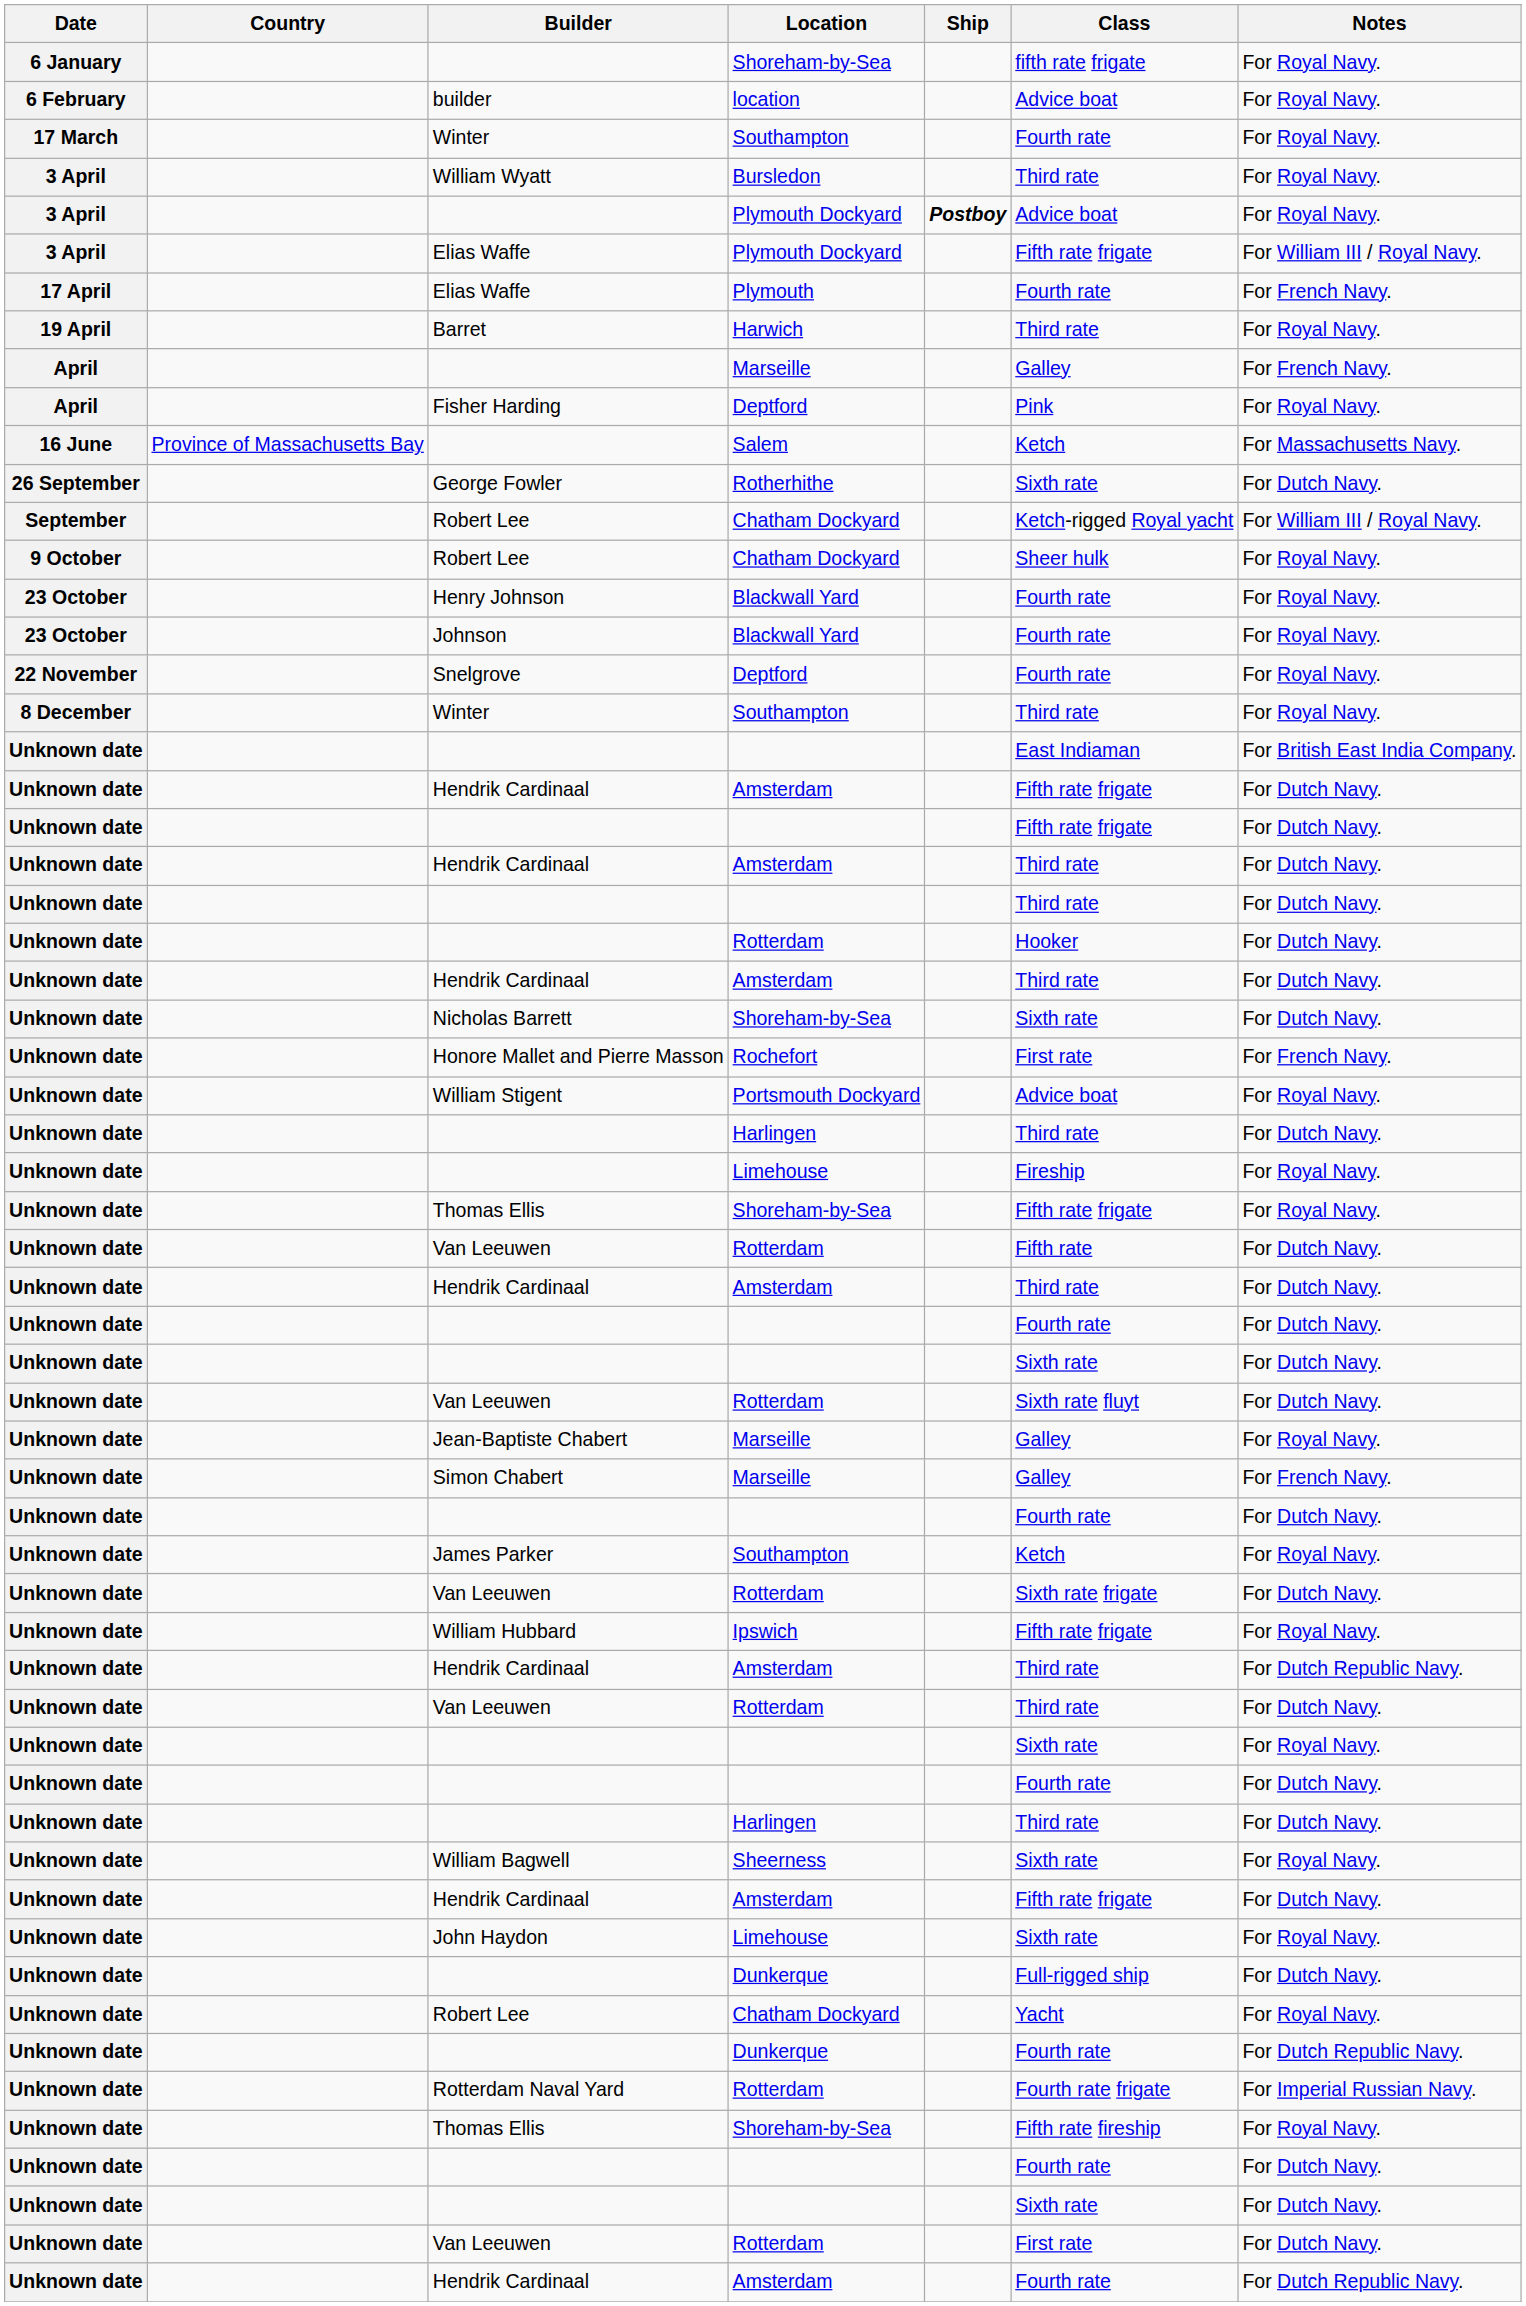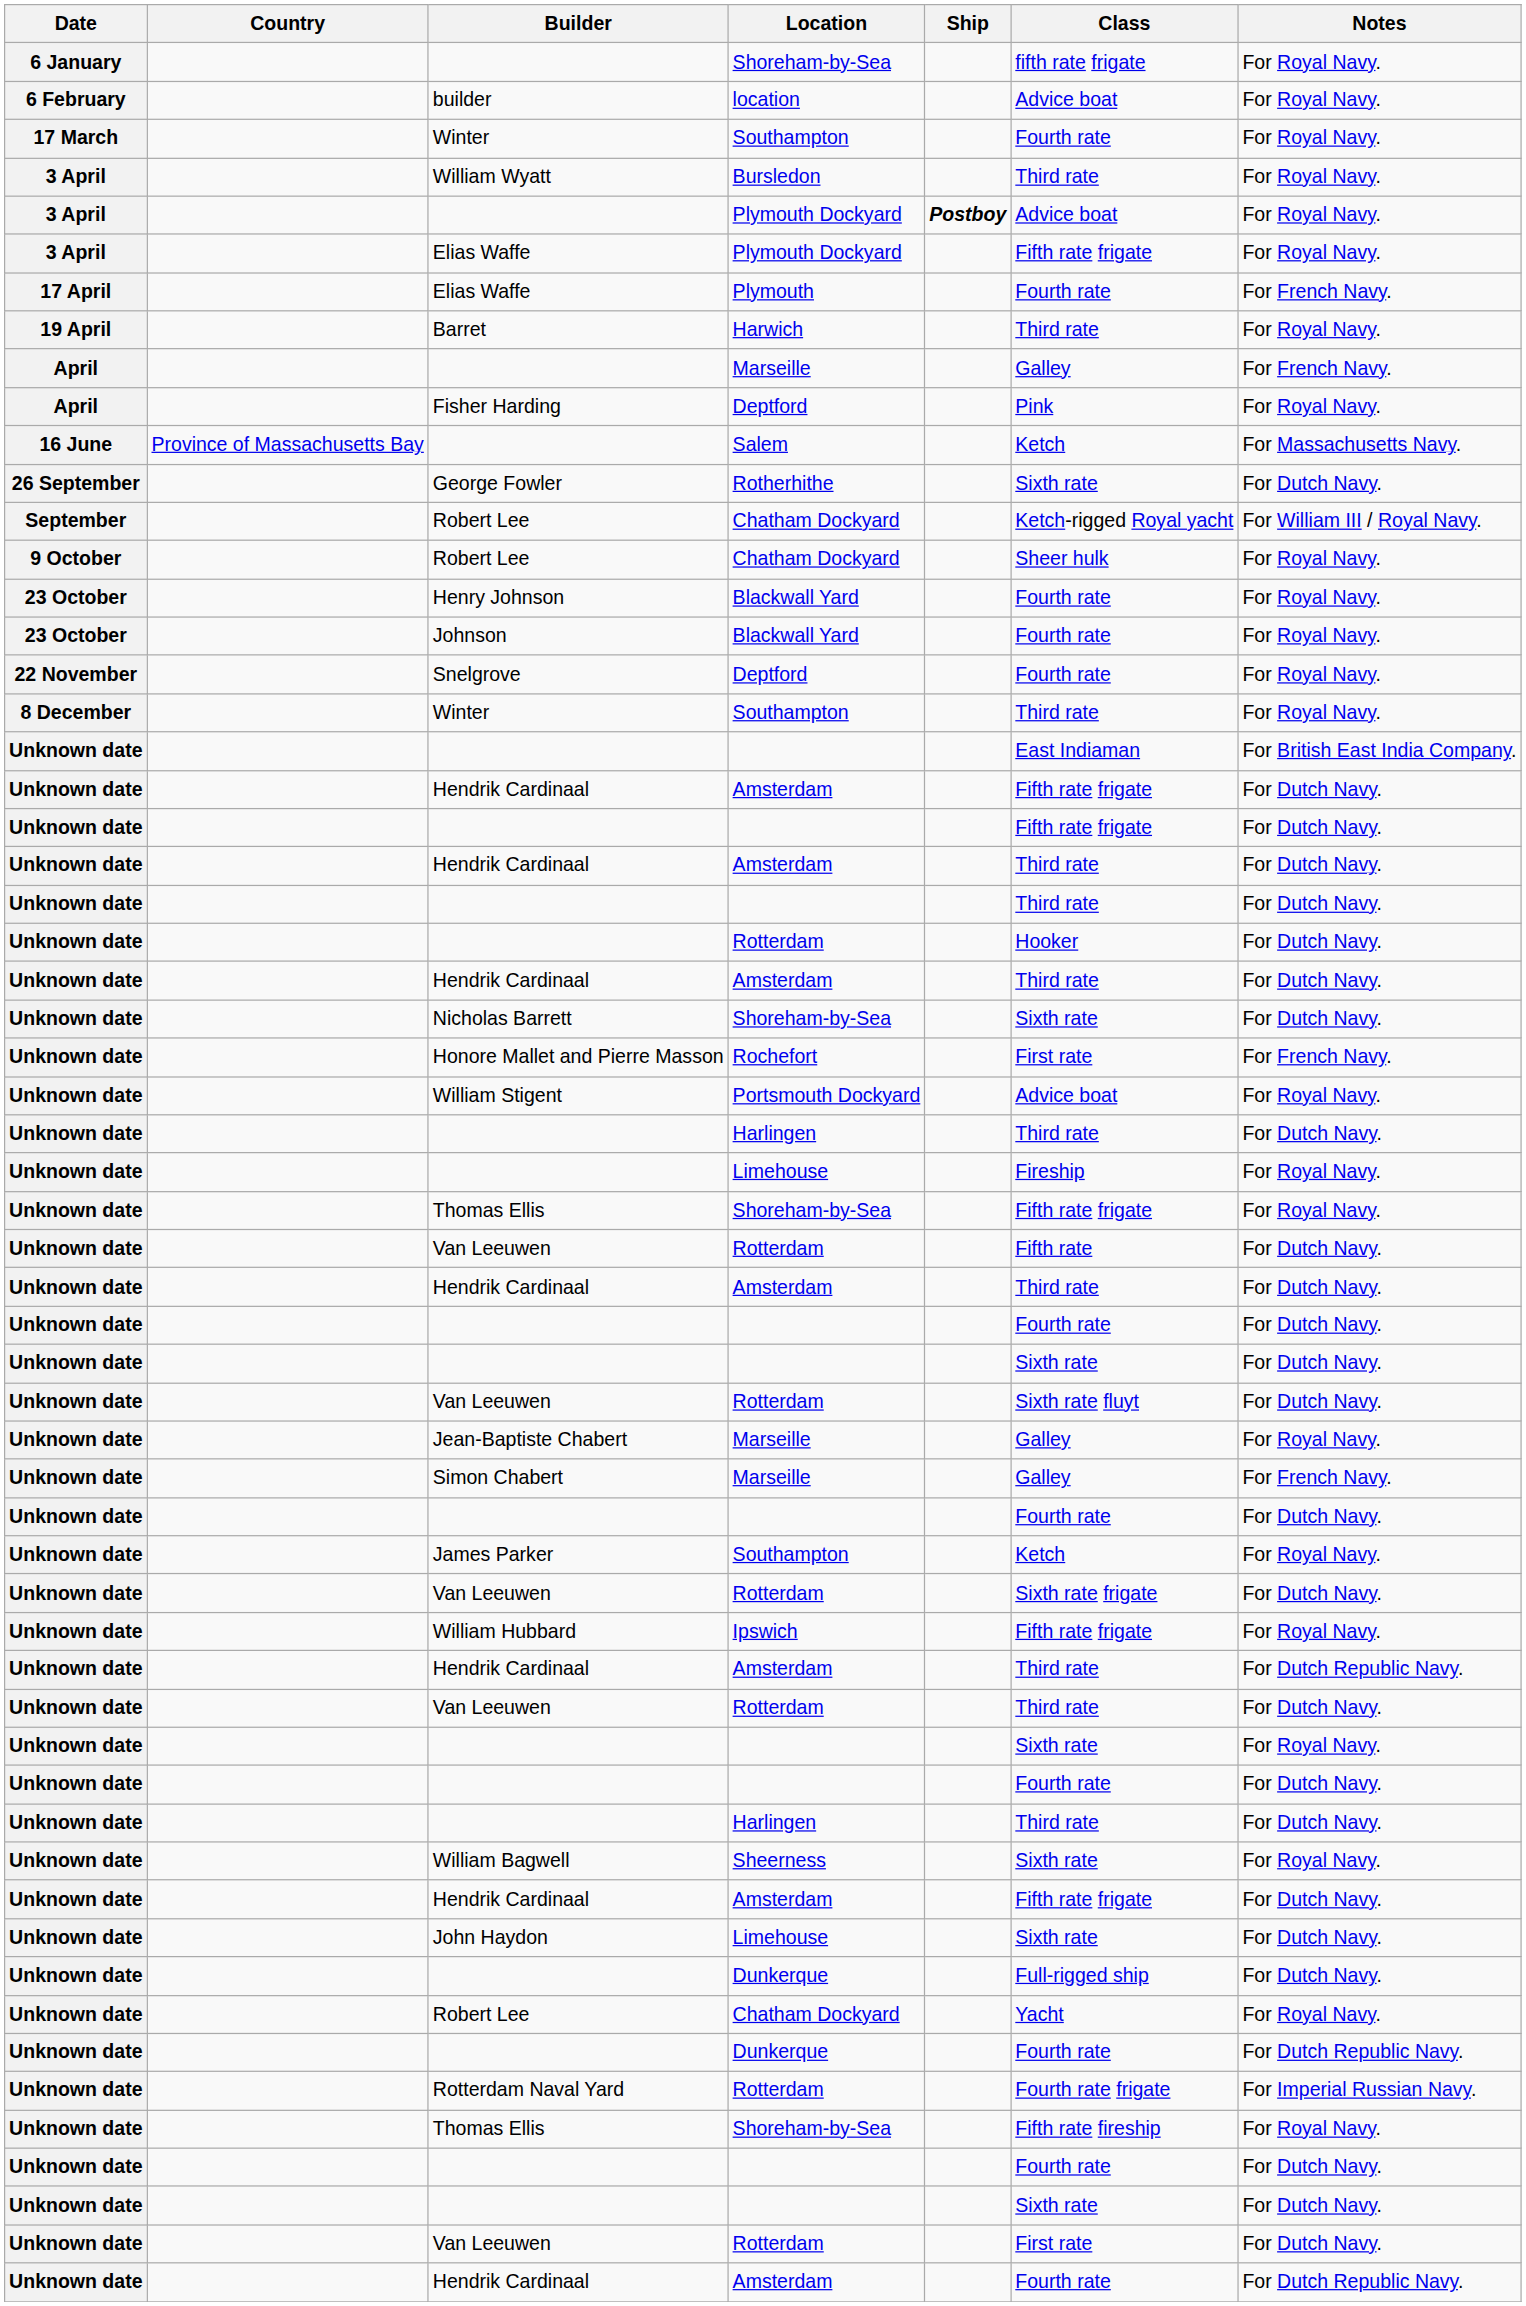Elias Waffe / Plymouth Dockyard | Notes: For William III / Royal Navy. -> For Royal Navy.
John Haydon | Notes: For Royal Navy. -> For Dutch Navy.
